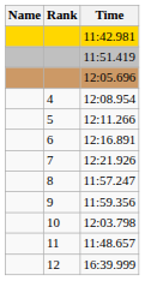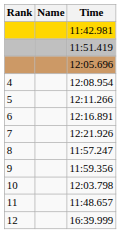columns swapped: Rank <-> Name
